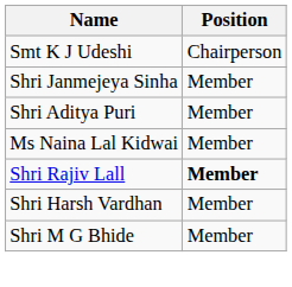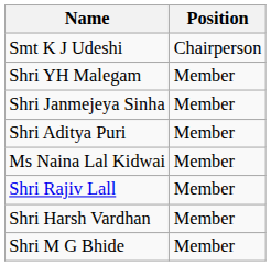+ row: Shri YH Malegam | Member
Shri Rajiv Lall | Position: bold -> normal
